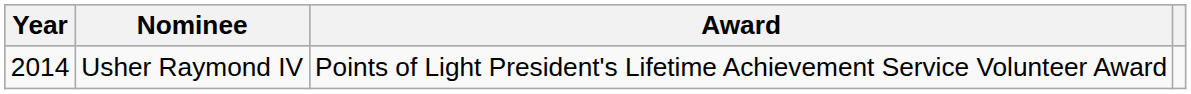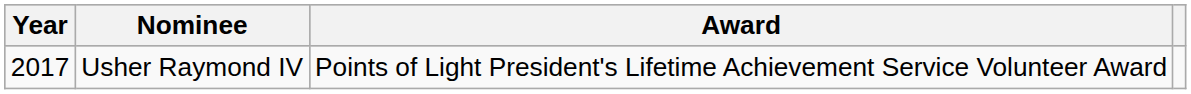Usher Raymond IV | Year: 2014 -> 2017
